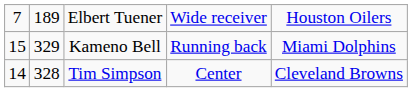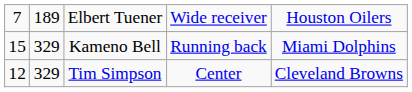Tim Simpson | column 1: 14 -> 12
Tim Simpson | column 2: 328 -> 329
